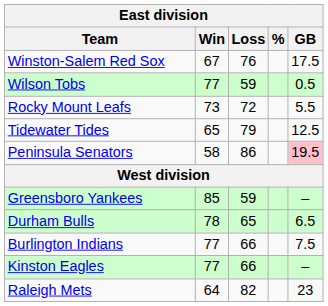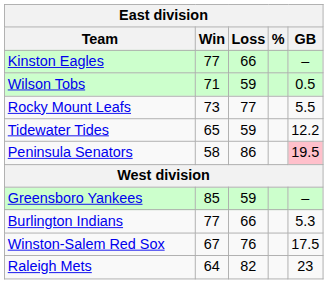rows swapped: Kinston Eagles <-> Winston-Salem Red Sox
Wilson Tobs | Win: 77 -> 71
Rocky Mount Leafs | Loss: 72 -> 77
Tidewater Tides | Loss: 79 -> 59
Tidewater Tides | GB: 12.5 -> 12.2
- row: Durham Bulls | 78 | 65 | 6.5
Burlington Indians | GB: 7.5 -> 5.3
